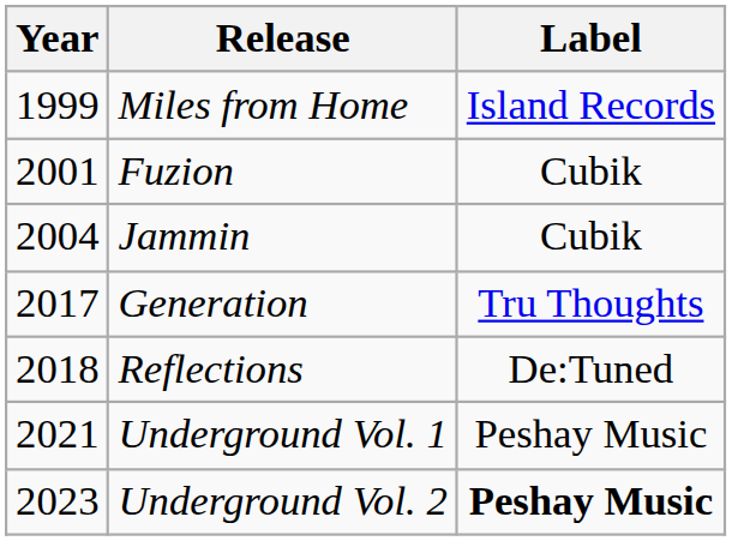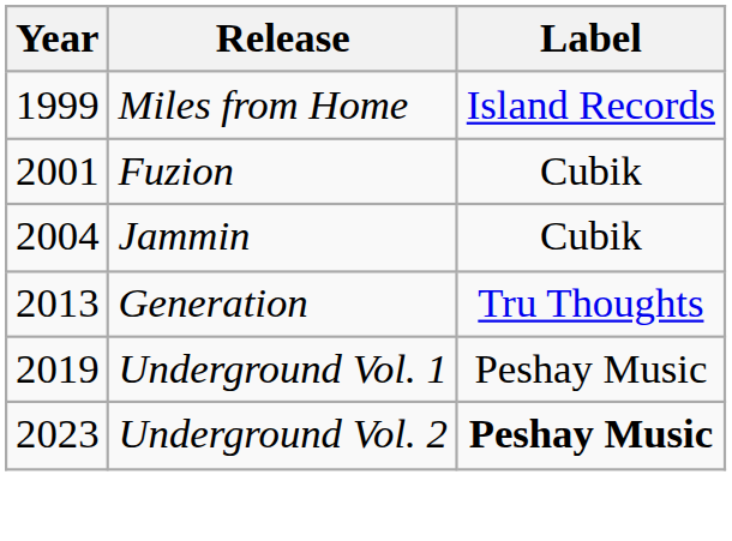Generation | Year: 2017 -> 2013
- row: 2018 | Reflections | De:Tuned
Underground Vol. 1 | Year: 2021 -> 2019
